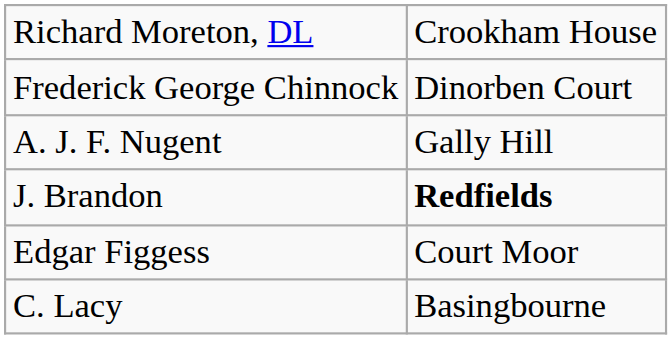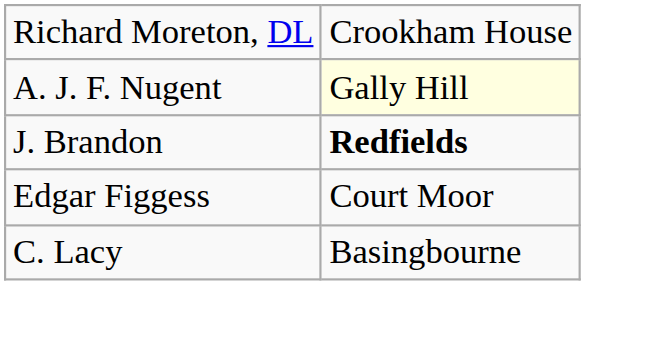- row: Frederick George Chinnock | Dinorben Court
A. J. F. Nugent | column 2: no background -> lightyellow background
